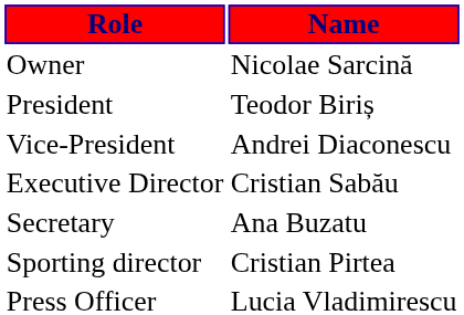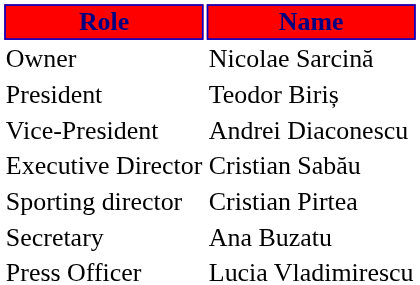rows swapped: Sporting director <-> Secretary
